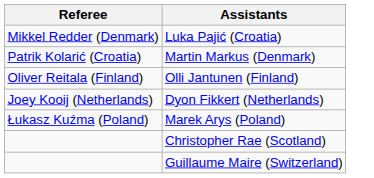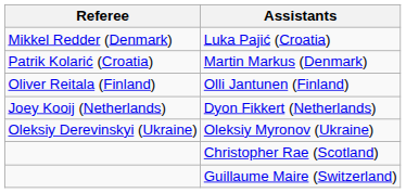- row: Łukasz Kuźma (Poland) | Marek Arys (Poland)
+ row: Oleksiy Derevinskyi (Ukraine) | Oleksiy Myronov (Ukraine)
